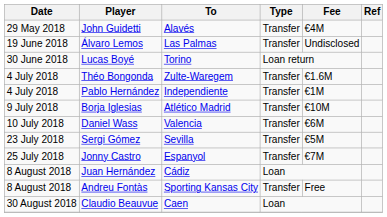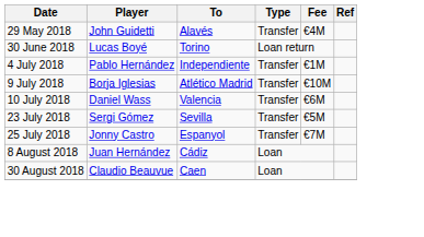- row: 19 June 2018 | Álvaro Lemos | Las Palmas | Transfer | Undisclosed
- row: 4 July 2018 | Théo Bongonda | Zulte-Waregem | Transfer | €1.6M
- row: 8 August 2018 | Andreu Fontàs | Sporting Kansas City | Transfer | Free
